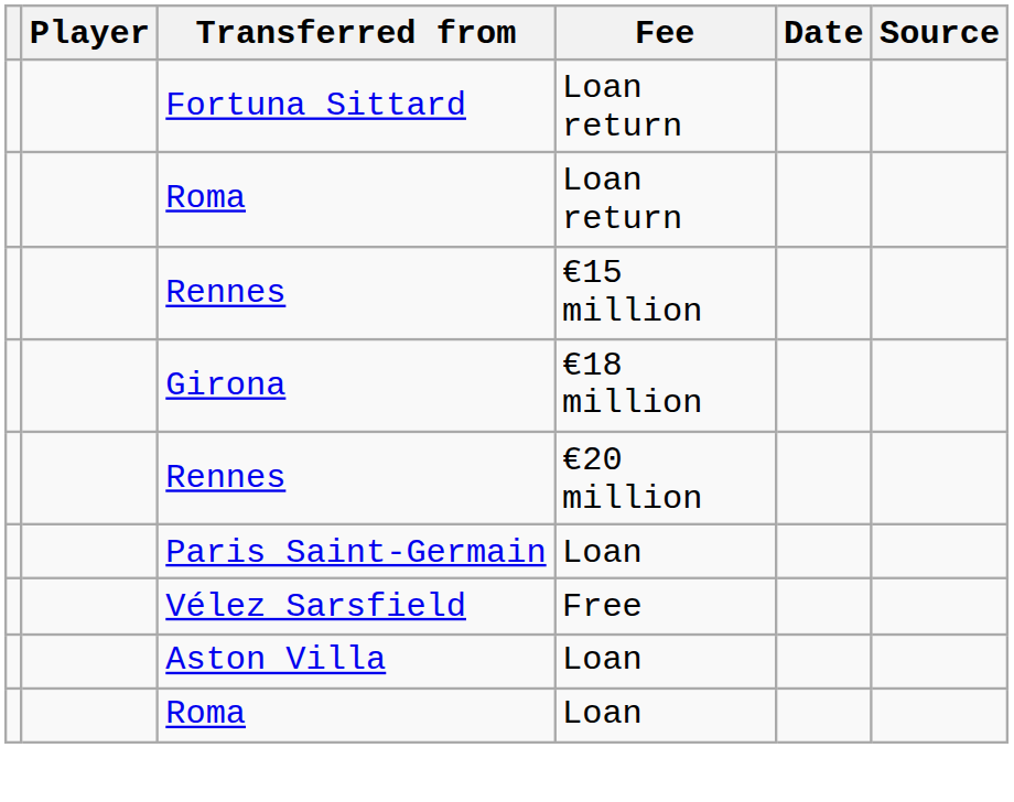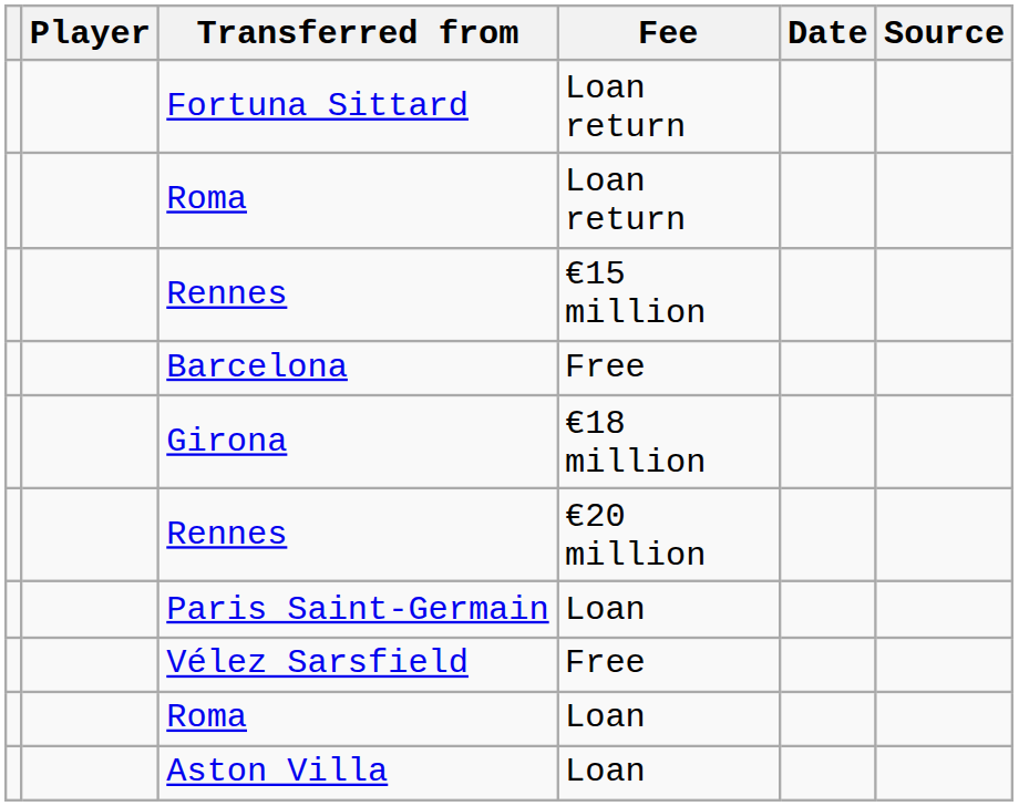+ row: Barcelona | Free
rows swapped: Aston Villa <-> Roma / Loan
